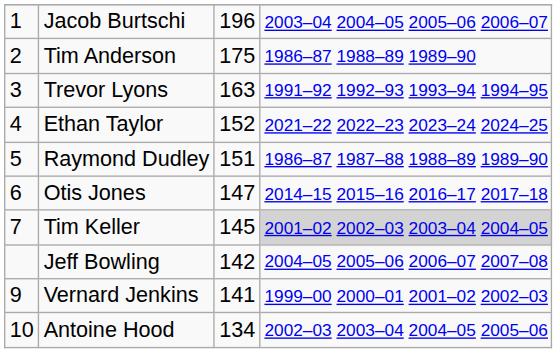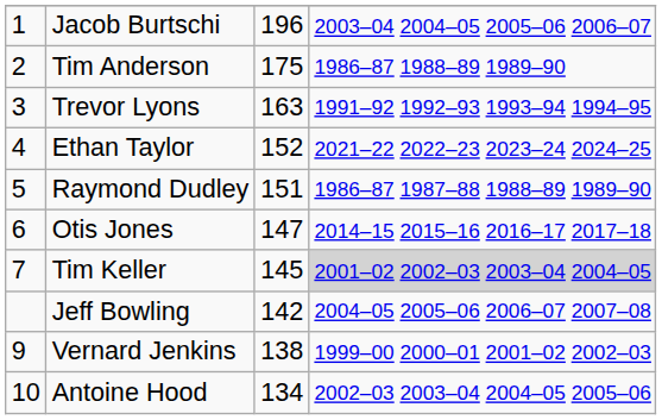Vernard Jenkins | column 3: 141 -> 138
